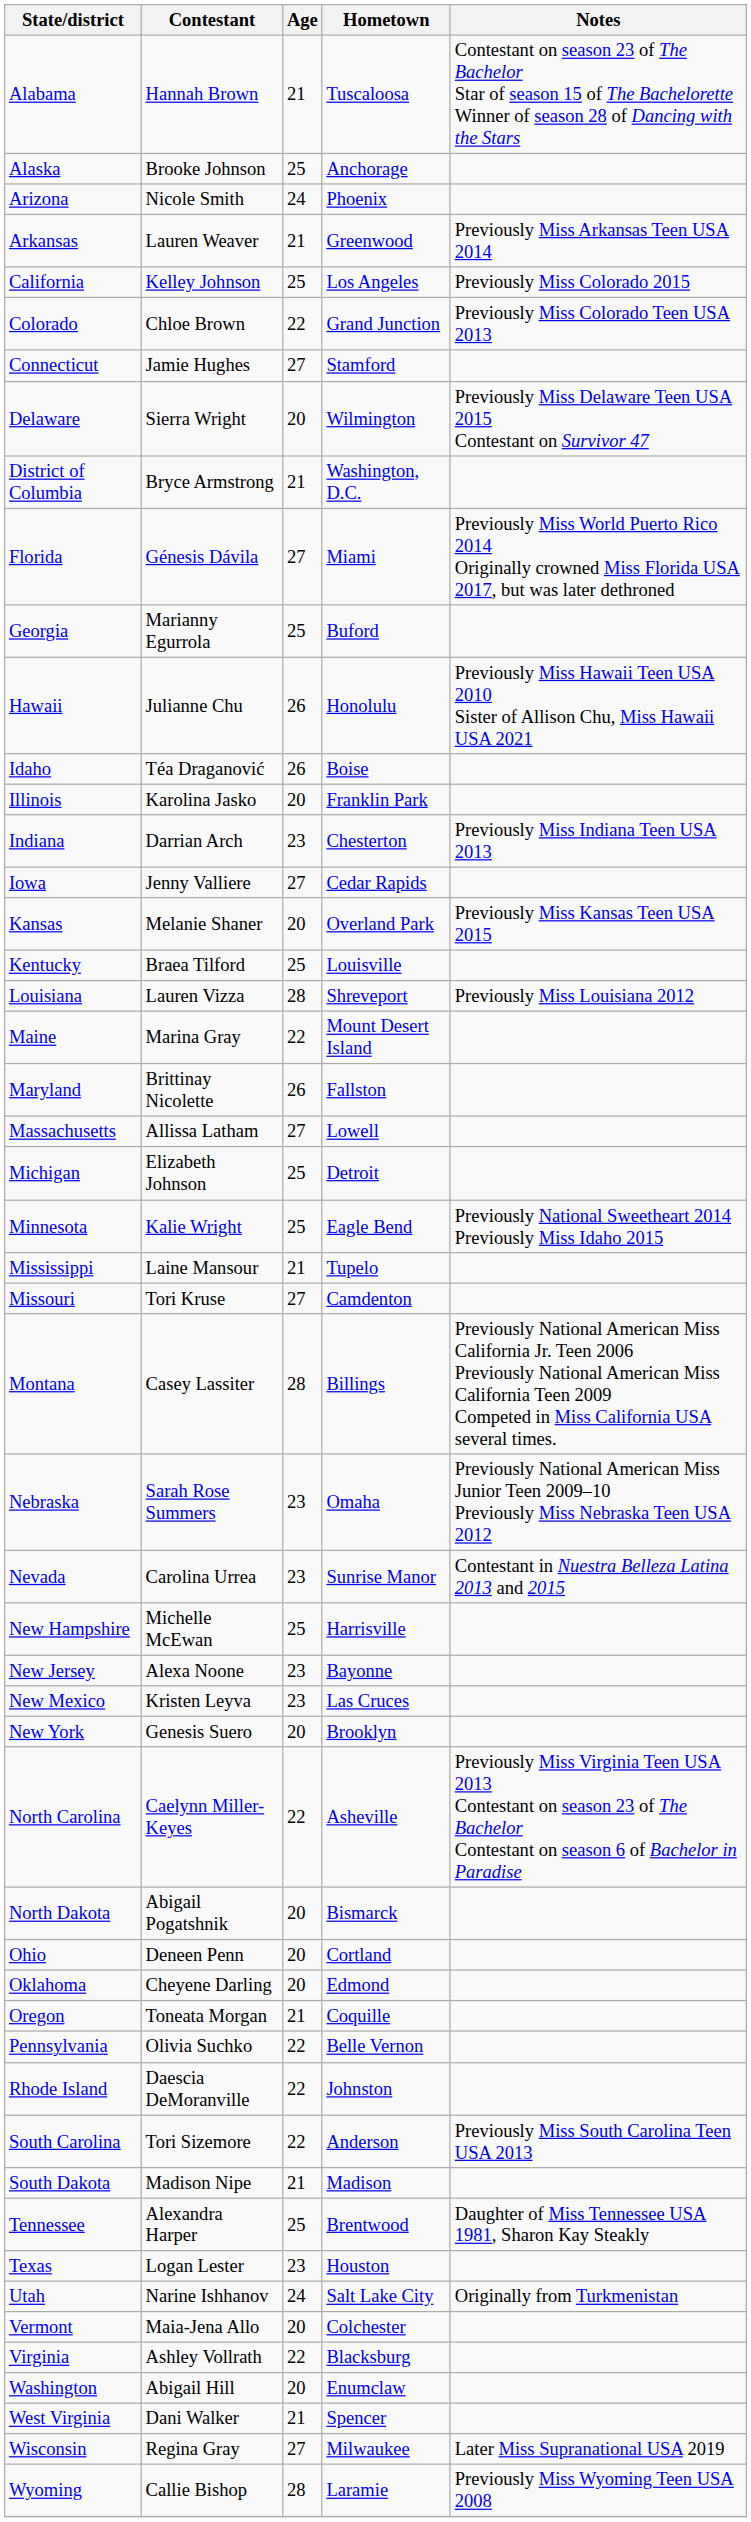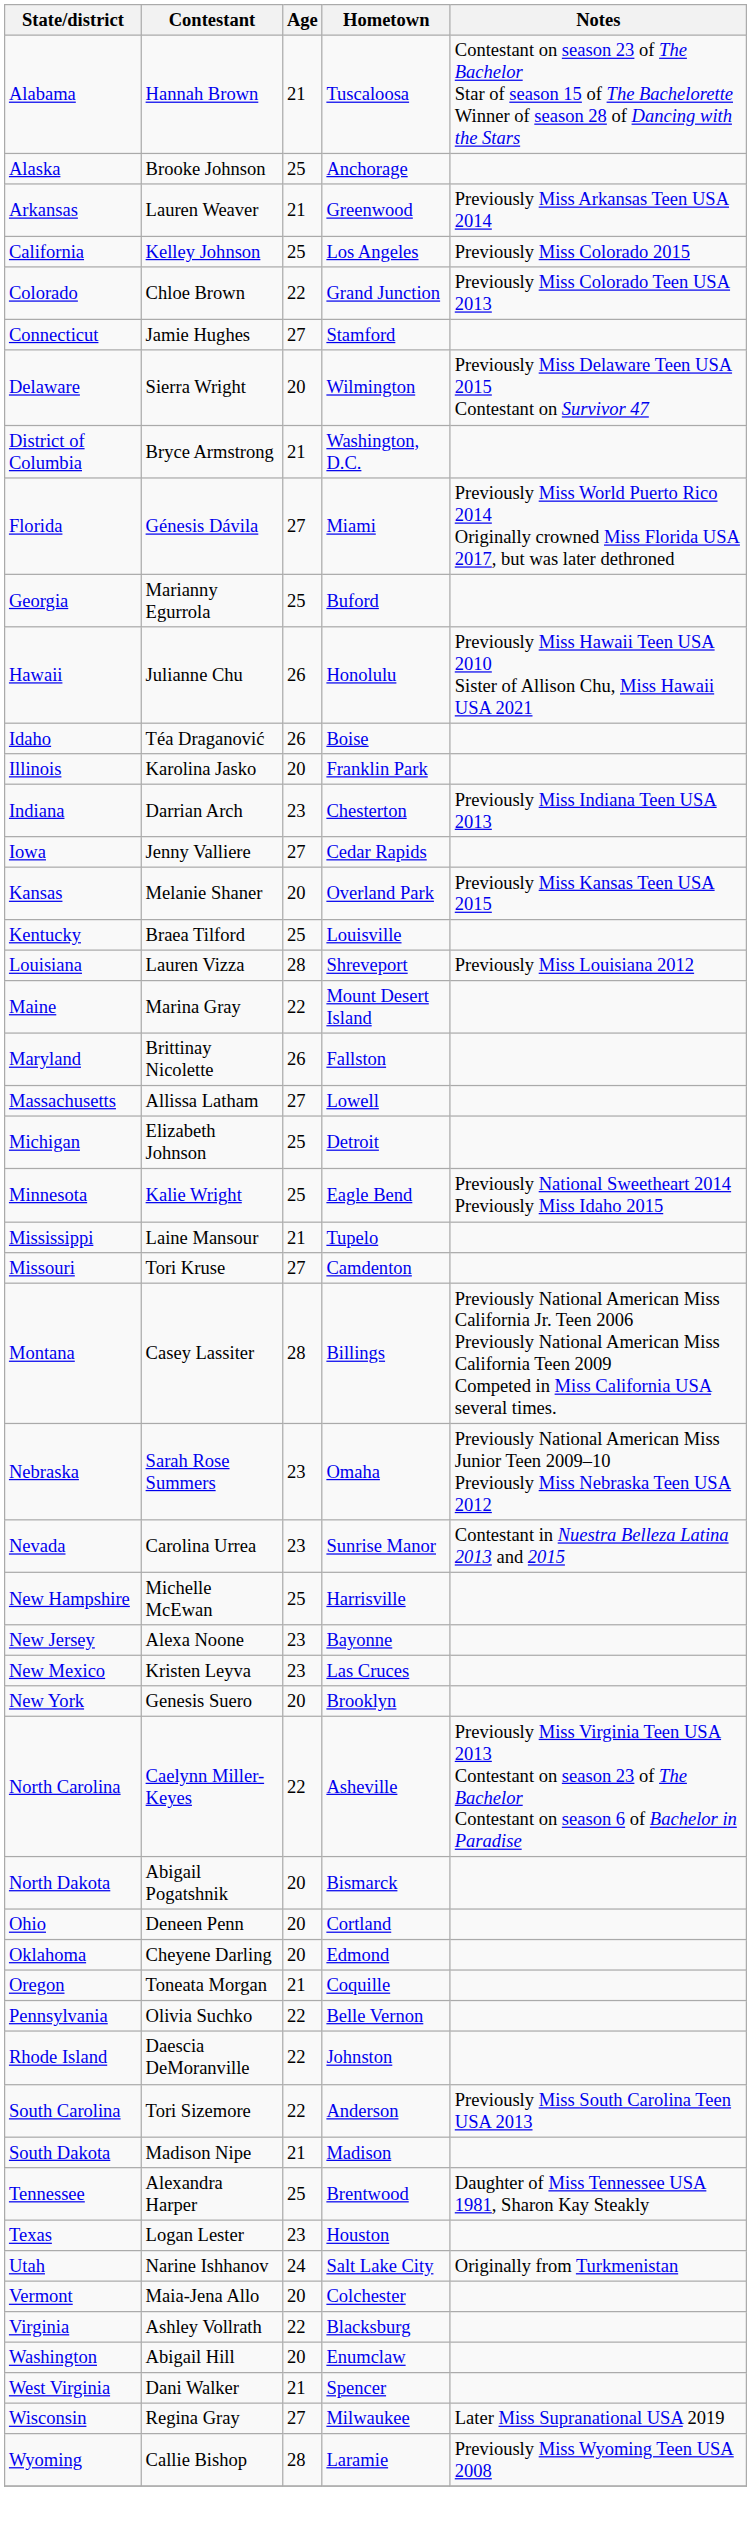- row: Arizona | Nicole Smith | 24 | Phoenix
